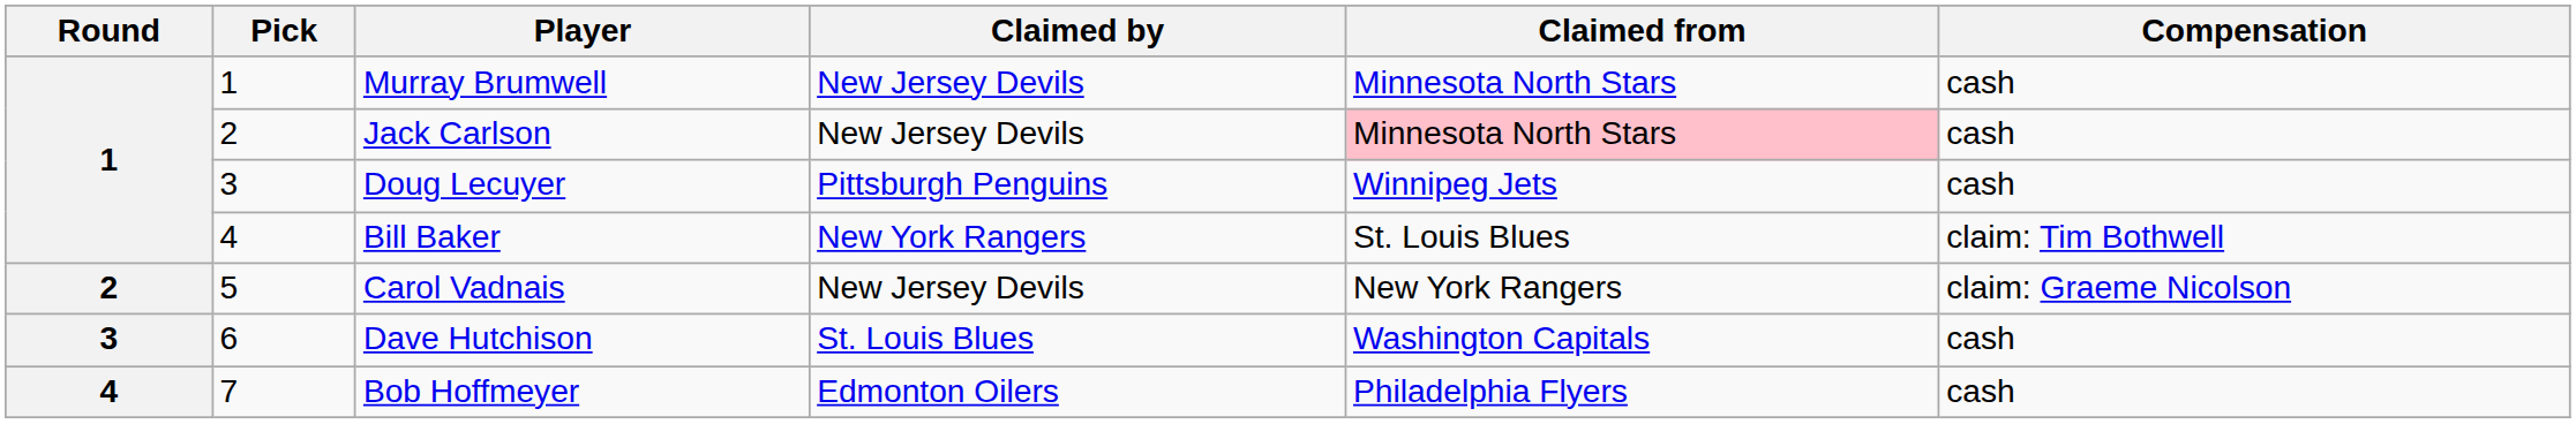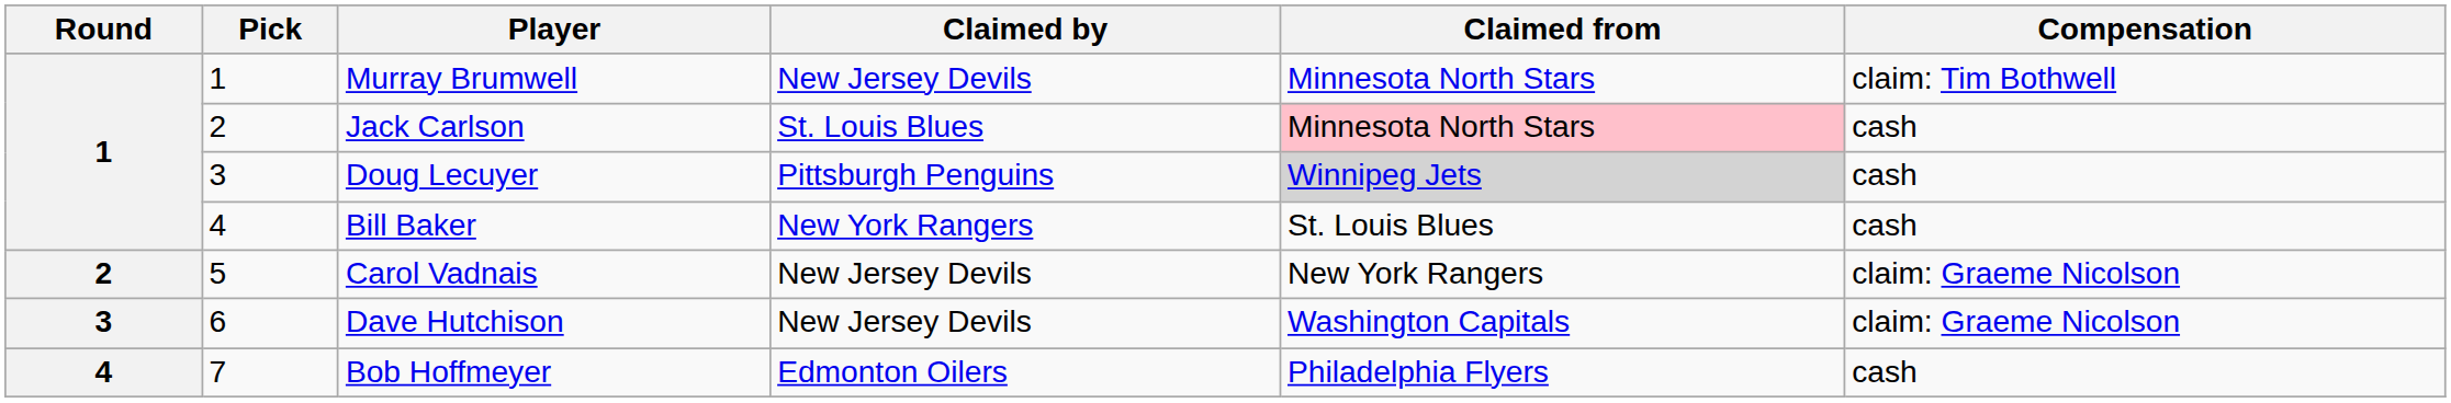Murray Brumwell | Compensation: cash -> claim: Tim Bothwell
Jack Carlson | Claimed by: New Jersey Devils -> St. Louis Blues
Doug Lecuyer | Claimed from: no background -> lightgrey background
Bill Baker | Compensation: claim: Tim Bothwell -> cash
Dave Hutchison | Claimed by: St. Louis Blues -> New Jersey Devils
Dave Hutchison | Compensation: cash -> claim: Graeme Nicolson
